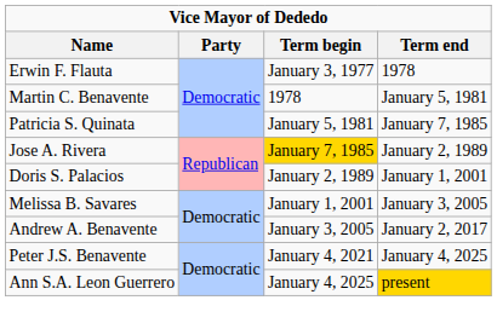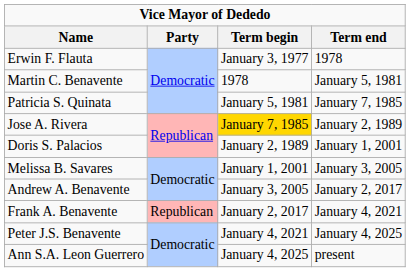+ row: Frank A. Benavente | Republican | January 2, 2017 | January 4, 2021
Ann S.A. Leon Guerrero | Term end: gold background -> no background
